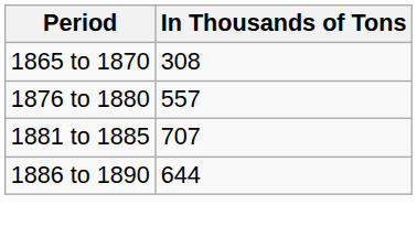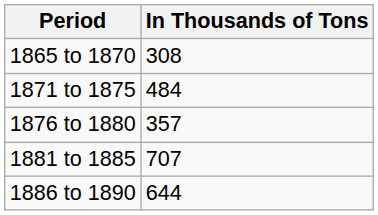+ row: 1871 to 1875 | 484
1876 to 1880 | In Thousands of Tons: 557 -> 357
